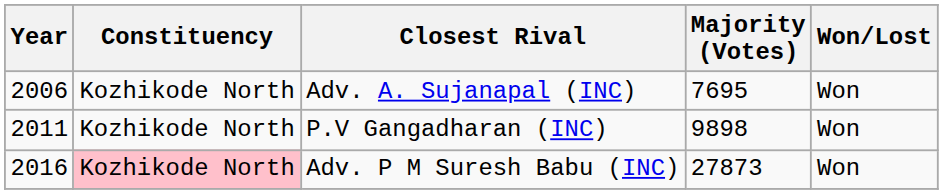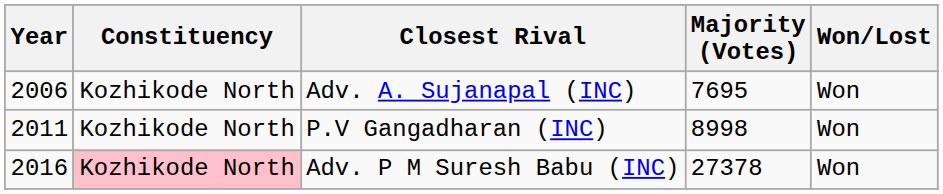P.V Gangadharan (INC) | Majority (Votes): 9898 -> 8998
Adv. P M Suresh Babu (INC) | Majority (Votes): 27873 -> 27378
